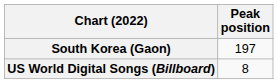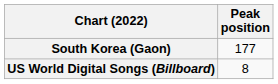South Korea (Gaon) | Peak position: 197 -> 177
